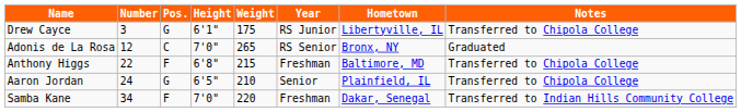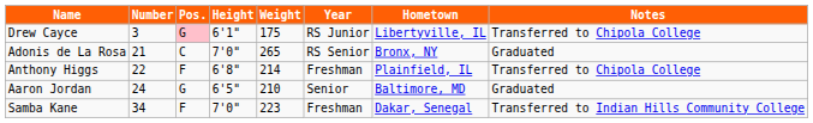Drew Cayce | Pos.: no background -> pink background
Adonis de La Rosa | Number: 12 -> 21
Anthony Higgs | Weight: 215 -> 214
Anthony Higgs | Hometown: Baltimore, MD -> Plainfield, IL
Aaron Jordan | Hometown: Plainfield, IL -> Baltimore, MD
Aaron Jordan | Notes: Transferred to Chipola College -> Graduated
Samba Kane | Weight: 220 -> 223
